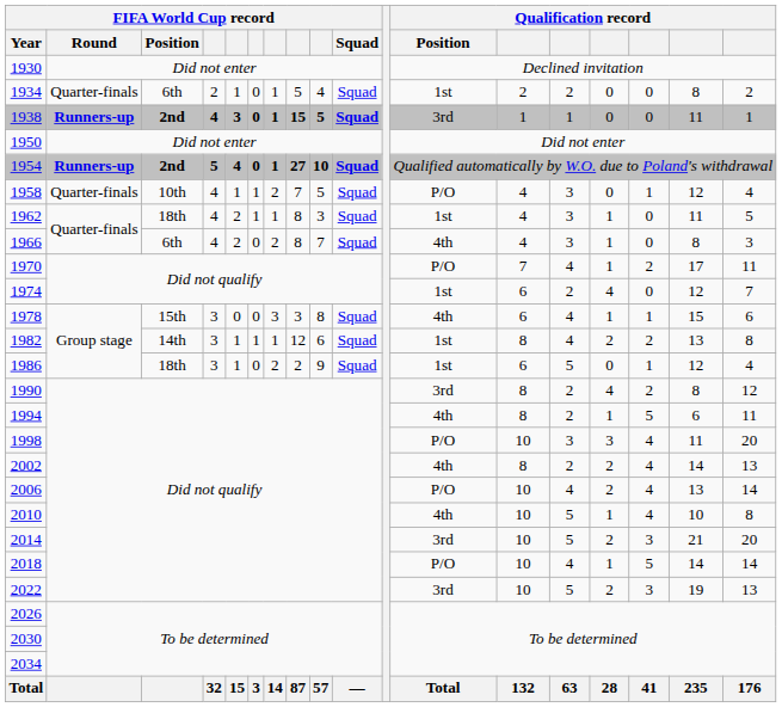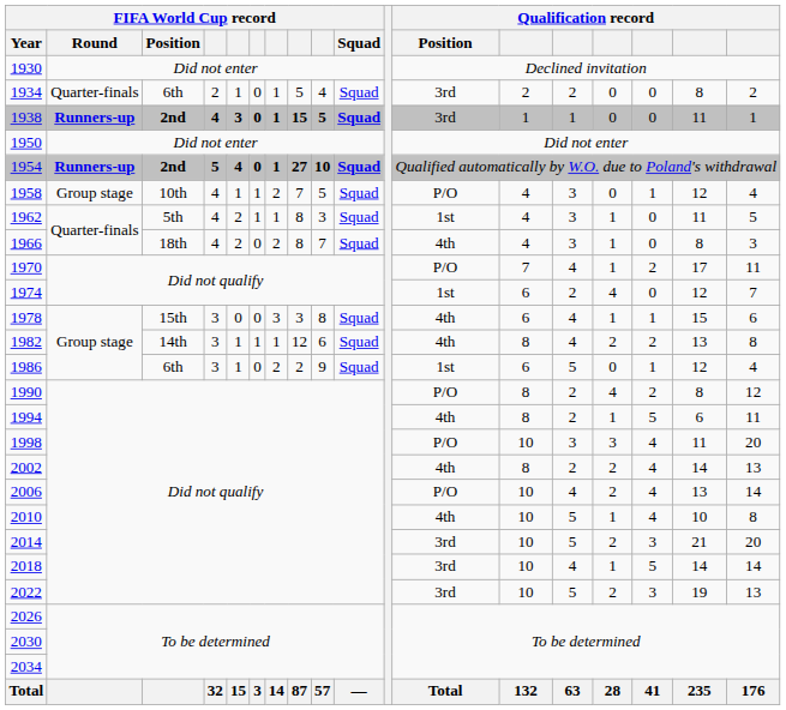1934 | Qualification record / Position: 1st -> 3rd
1958 | FIFA World Cup record / Round: Quarter-finals -> Group stage
1962 | FIFA World Cup record / Position: 18th -> 5th
1966 | FIFA World Cup record / Position: 6th -> 18th
1982 | Qualification record / Position: 1st -> 4th
1986 | FIFA World Cup record / Position: 18th -> 6th
1990 | Qualification record / Position: 3rd -> P/O
2018 | Qualification record / Position: P/O -> 3rd
